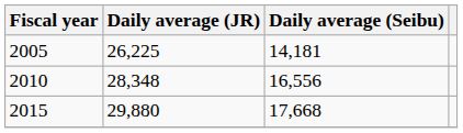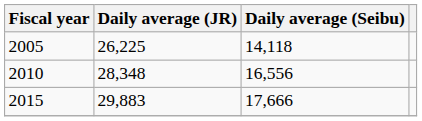2005 | Daily average (Seibu): 14,181 -> 14,118
2015 | Daily average (JR): 29,880 -> 29,883
2015 | Daily average (Seibu): 17,668 -> 17,666
